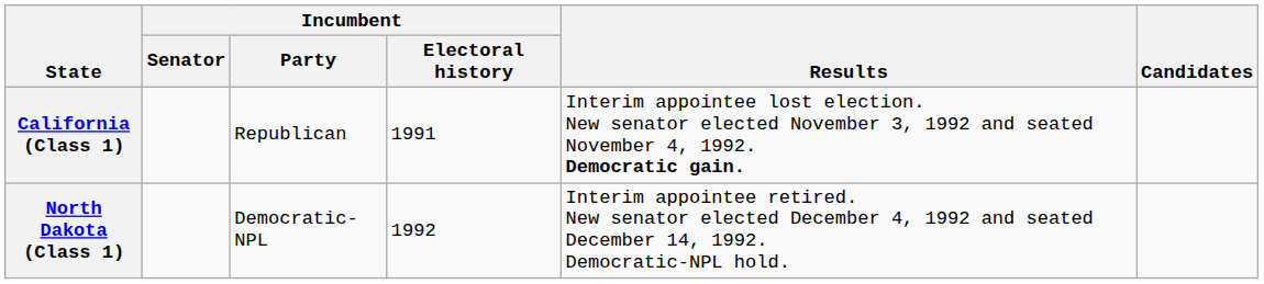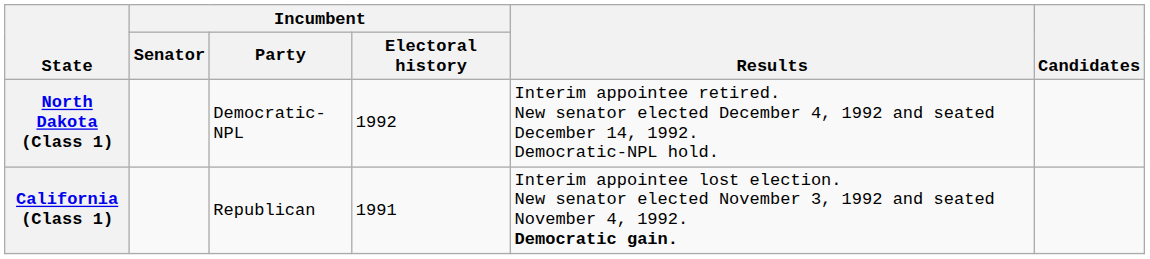rows swapped: California (Class 1) <-> North Dakota (Class 1)
